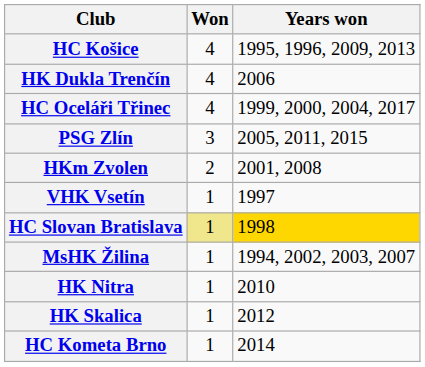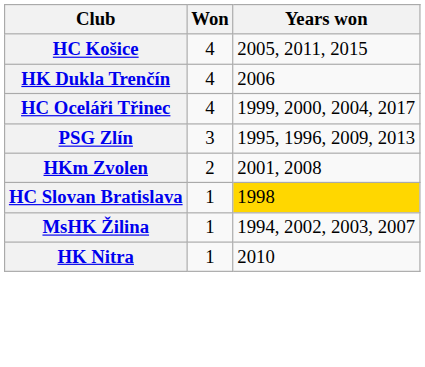HC Košice | Years won: 1995, 1996, 2009, 2013 -> 2005, 2011, 2015
PSG Zlín | Years won: 2005, 2011, 2015 -> 1995, 1996, 2009, 2013
- row: VHK Vsetín | 1 | 1997
HC Slovan Bratislava | Won: khaki background -> no background
- row: HK Skalica | 1 | 2012
- row: HC Kometa Brno | 1 | 2014
